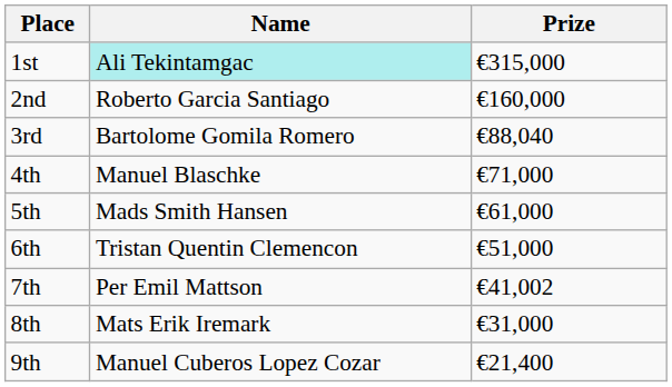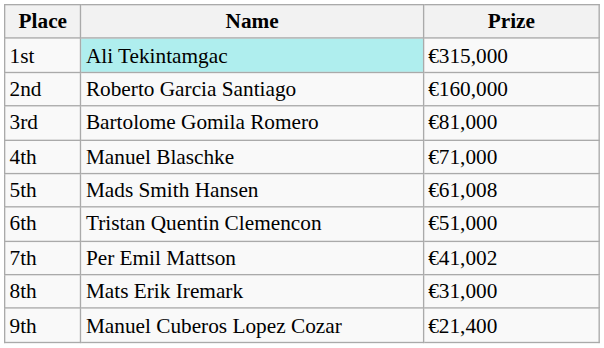3rd | Prize: €88,040 -> €81,000
5th | Prize: €61,000 -> €61,008
